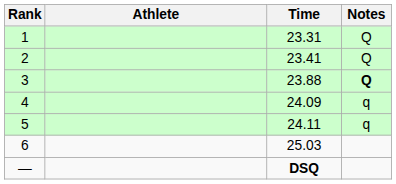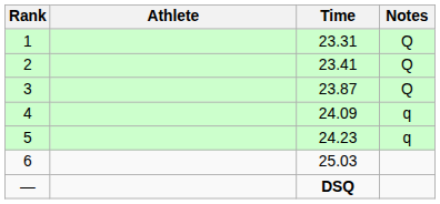3 | Time: 23.88 -> 23.87
3 | Notes: bold -> normal
5 | Time: 24.11 -> 24.23
